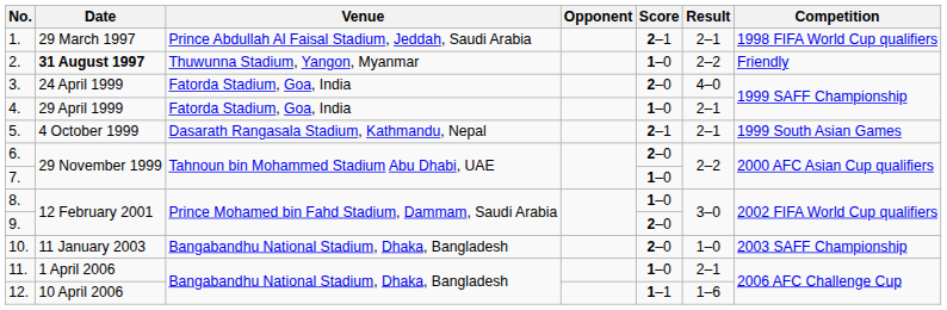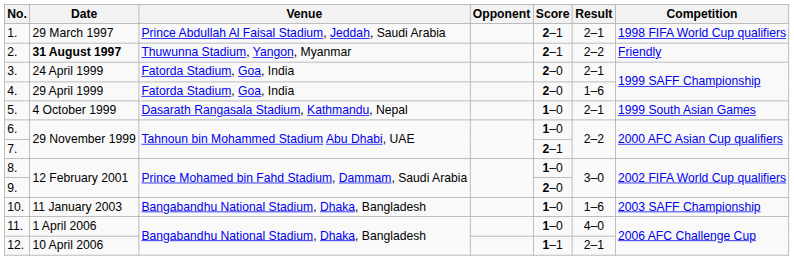2. | Score: 1–0 -> 2–1
3. | Result: 4–0 -> 2–1
4. | Score: 1–0 -> 2–0
4. | Result: 2–1 -> 1–6
5. | Score: 2–1 -> 1–0
6. | Score: 2–0 -> 1–0
7. | Score: 1–0 -> 2–1
10. | Score: 2–0 -> 1–0
10. | Result: 1–0 -> 1–6
11. | Result: 2–1 -> 4–0
12. | Result: 1–6 -> 2–1
